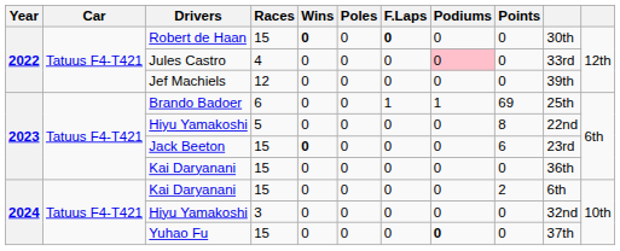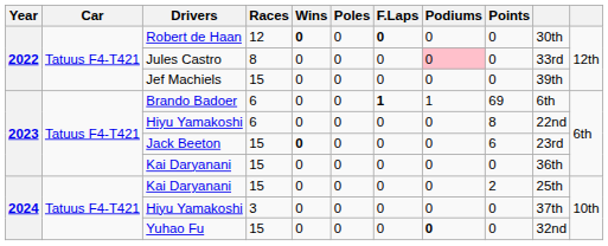Robert de Haan | Races: 15 -> 12
Jules Castro | Races: 4 -> 8
Jef Machiels | Races: 12 -> 15
Brando Badoer | F.Laps: normal -> bold
Brando Badoer | column 10: 25th -> 6th
2023 / Hiyu Yamakoshi | Races: 5 -> 6
2024 / Kai Daryanani | column 10: 6th -> 25th
2024 / Hiyu Yamakoshi | column 10: 32nd -> 37th
Yuhao Fu | column 10: 37th -> 32nd
